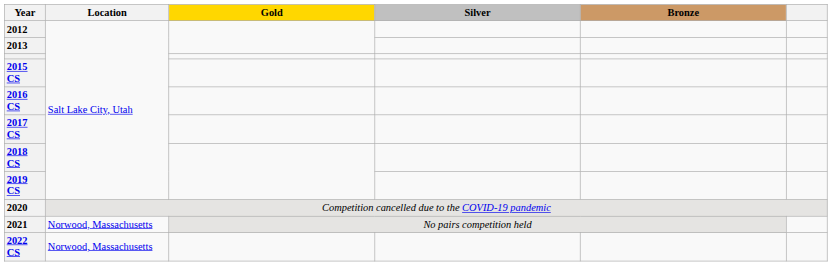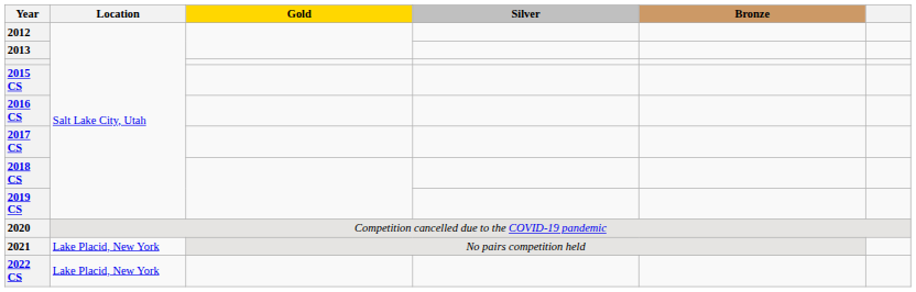2021 | Location: Norwood, Massachusetts -> Lake Placid, New York
2022 CS | Location: Norwood, Massachusetts -> Lake Placid, New York
